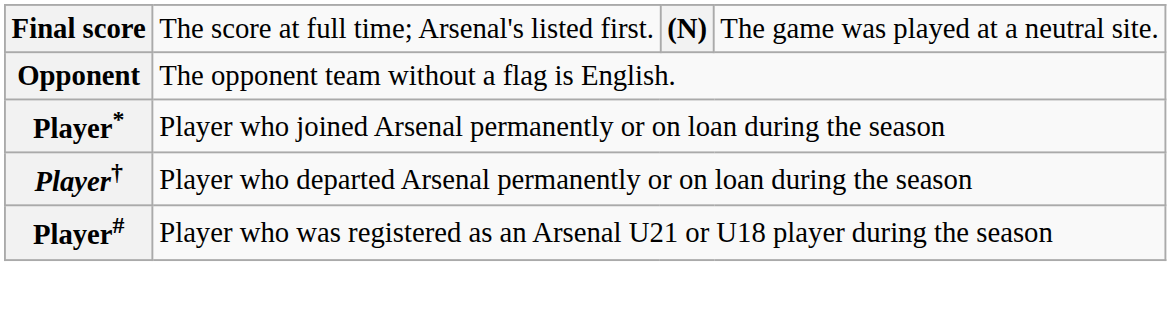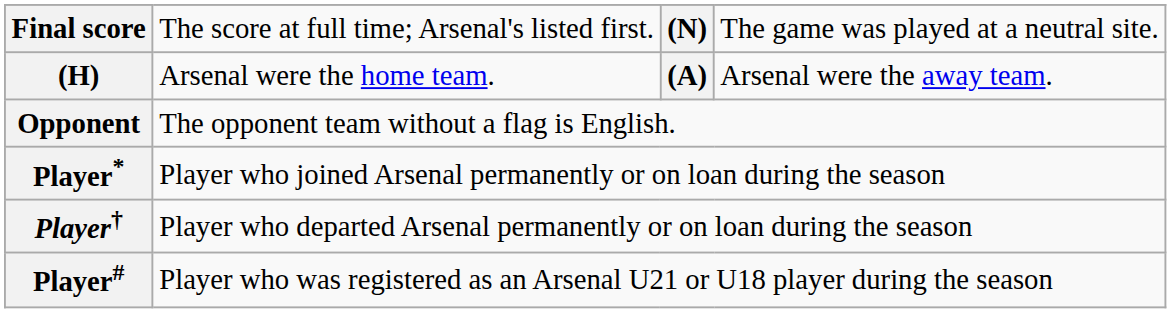+ row: (H) | Arsenal were the home team. | (A) | Arsenal were the away team.
